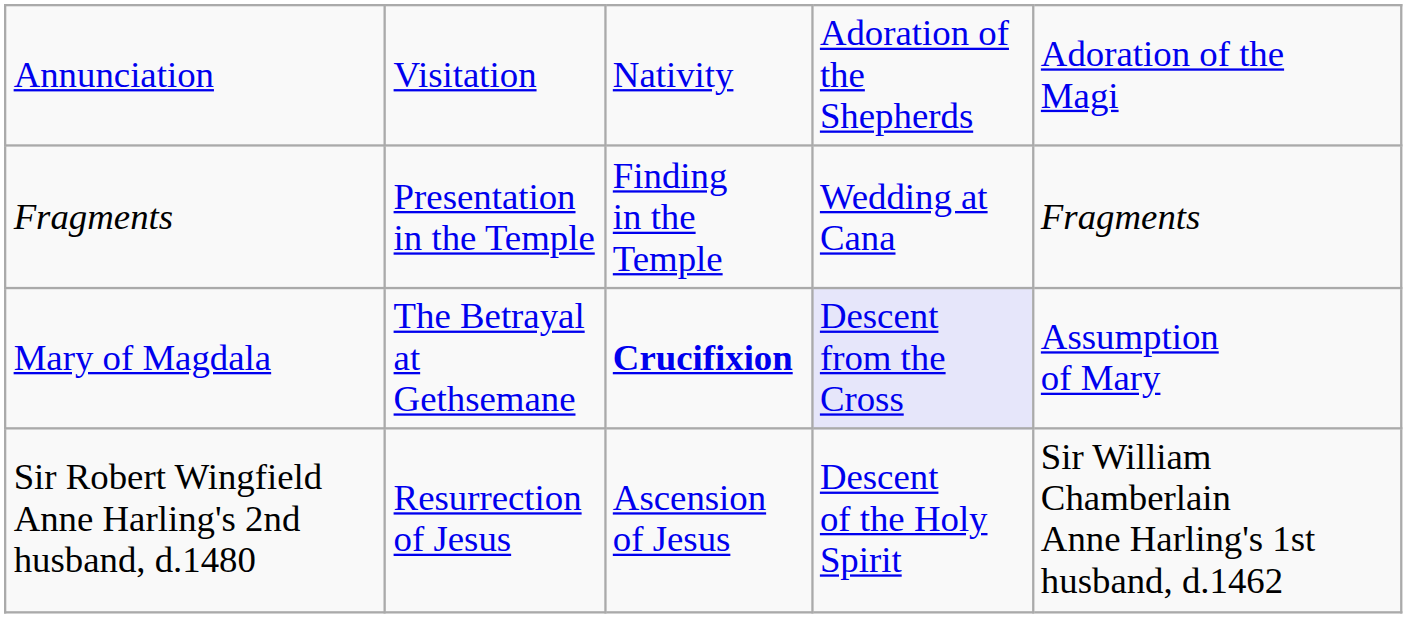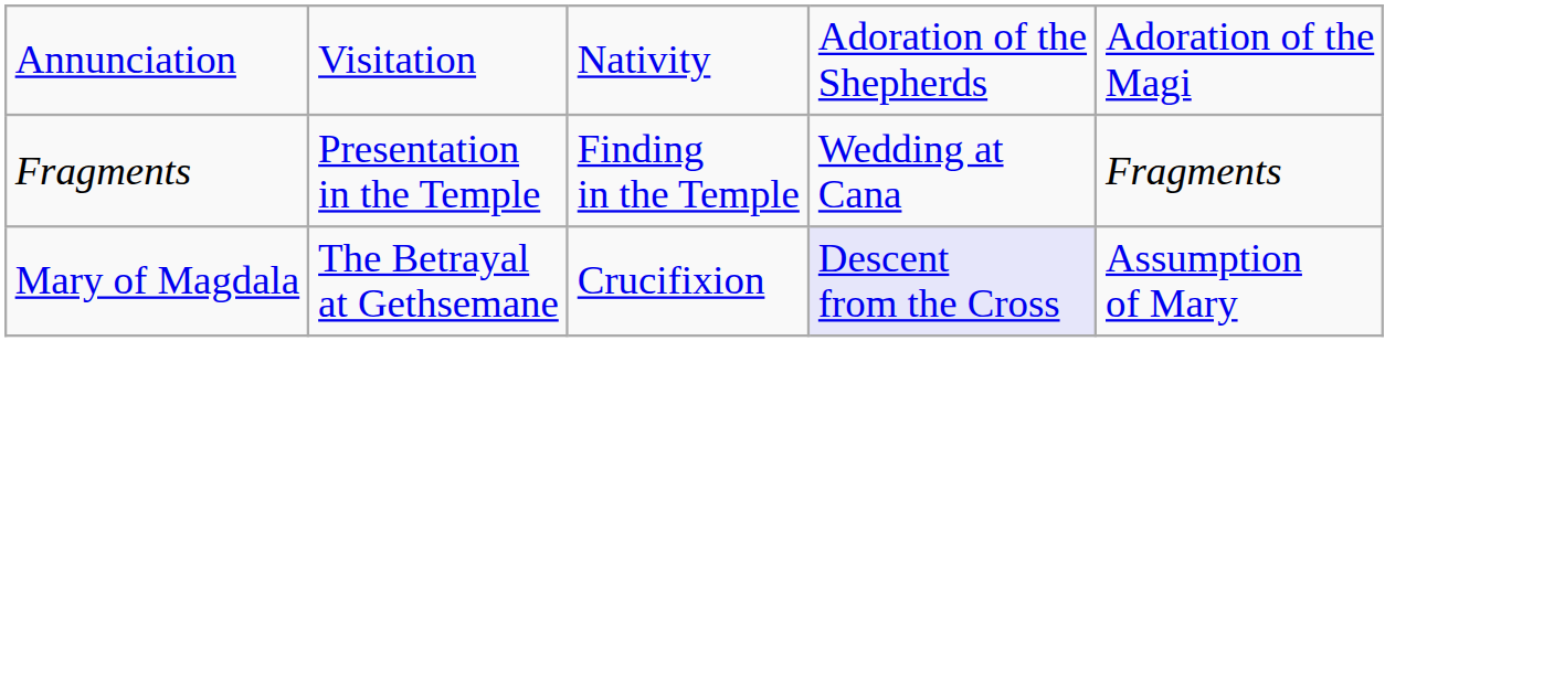Mary of Magdala | column 3: bold -> normal
- row: Sir Robert Wingfield Anne Harling's 2nd husband, d.1480 | Resurrection of Jesus | Ascension of Jesus | Descent of the Holy Spirit | Sir William Chamberlain Anne Harling's 1st husband, d.1462
